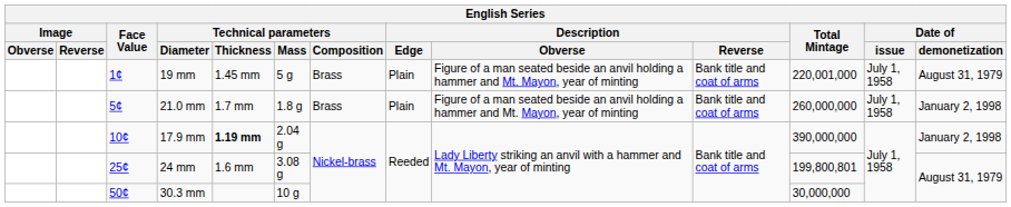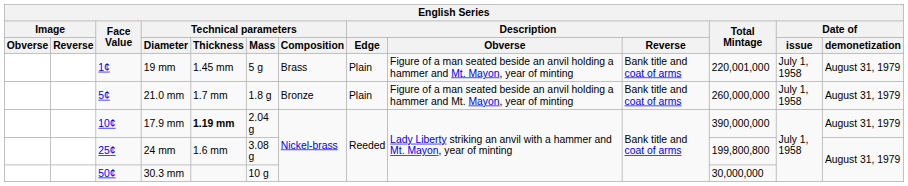21.0 mm | Technical parameters / Composition: Brass -> Bronze
21.0 mm | Date of / demonetization: January 2, 1998 -> August 31, 1979
17.9 mm | Date of / demonetization: January 2, 1998 -> August 31, 1979
24 mm | Total Mintage: 199,800,801 -> 199,800,800
